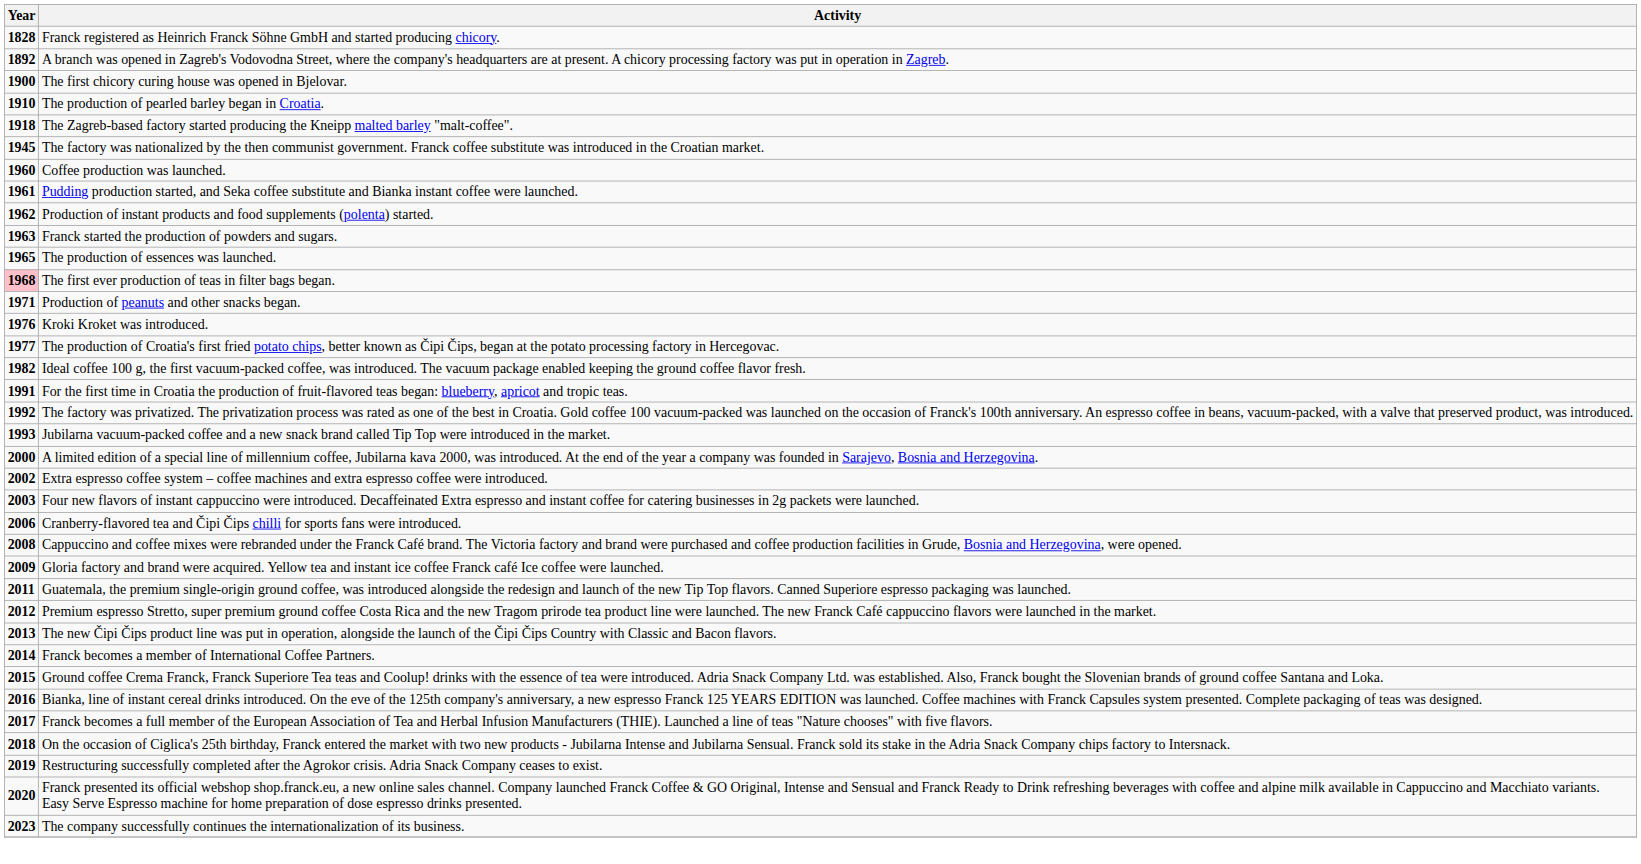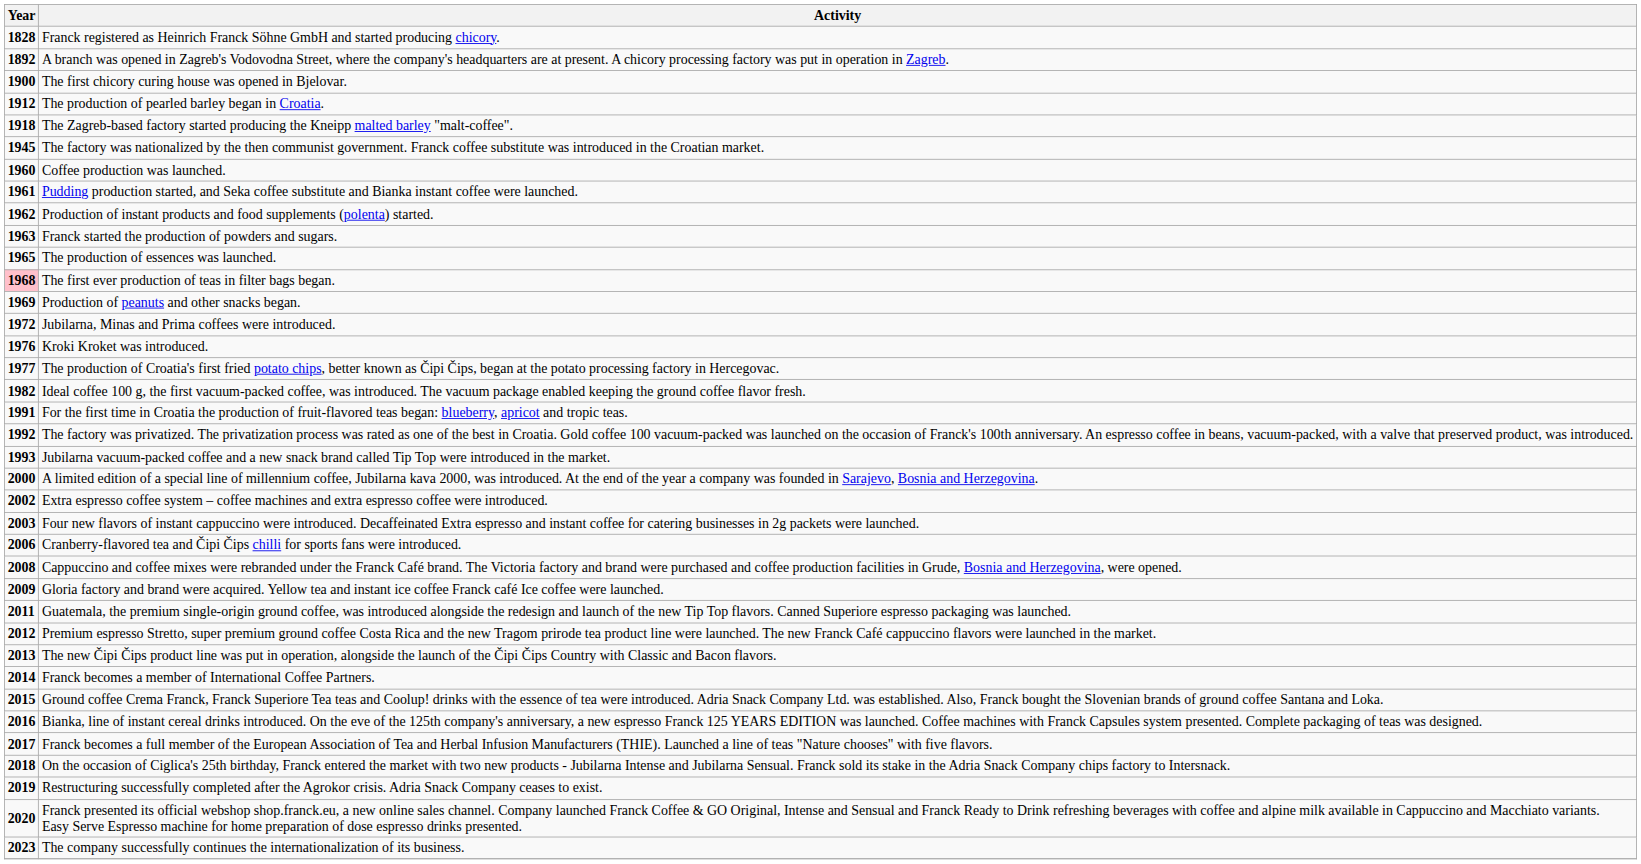The production of pearled barley began in Croatia. | Year: 1910 -> 1912
Production of peanuts and other snacks began. | Year: 1971 -> 1969
+ row: 1972 | Jubilarna, Minas and Prima coffees were introduced.
